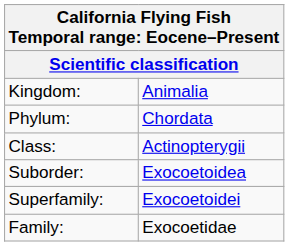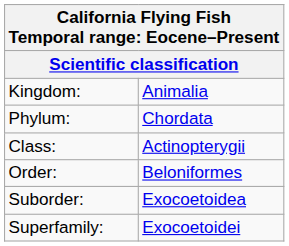+ row: Order: | Beloniformes
- row: Family: | Exocoetidae
